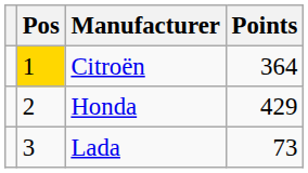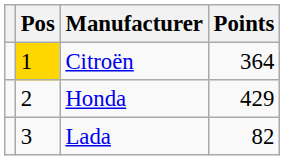Lada | Points: 73 -> 82
